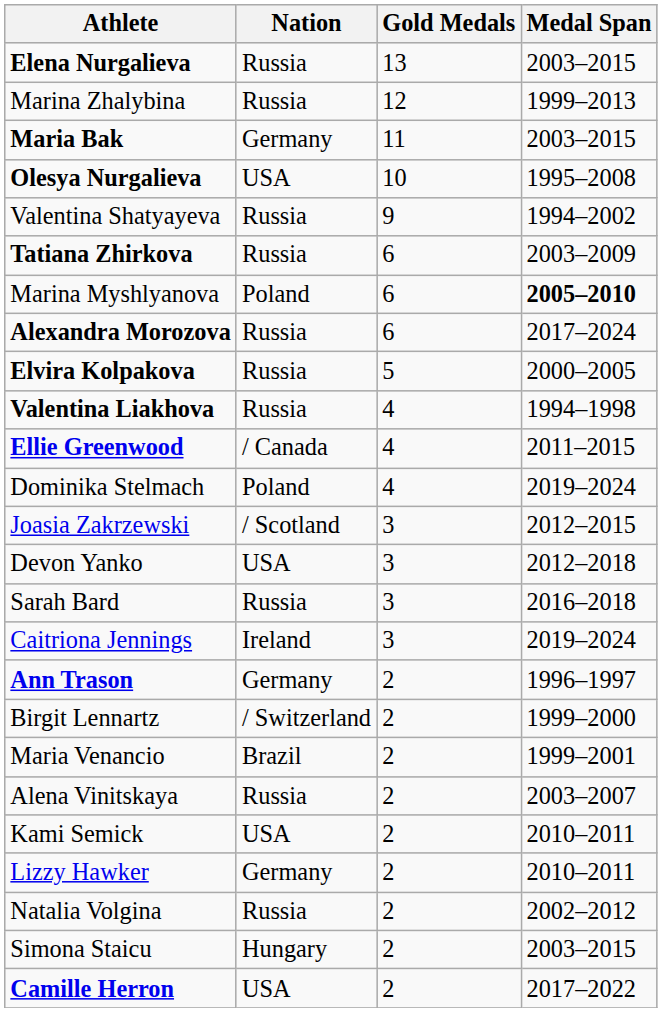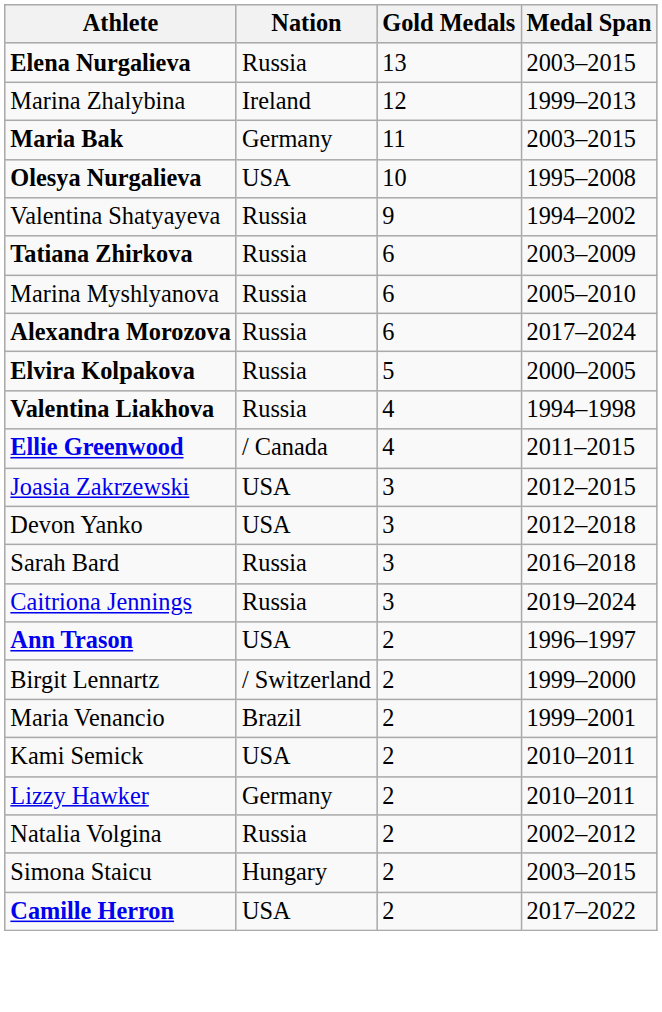Marina Zhalybina | Nation: Russia -> Ireland
Marina Myshlyanova | Nation: Poland -> Russia
Marina Myshlyanova | Medal Span: bold -> normal
- row: Dominika Stelmach | Poland | 4 | 2019–2024
Joasia Zakrzewski | Nation: / Scotland -> USA
Caitriona Jennings | Nation: Ireland -> Russia
Ann Trason | Nation: Germany -> USA
- row: Alena Vinitskaya | Russia | 2 | 2003–2007
